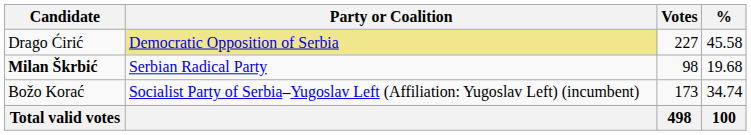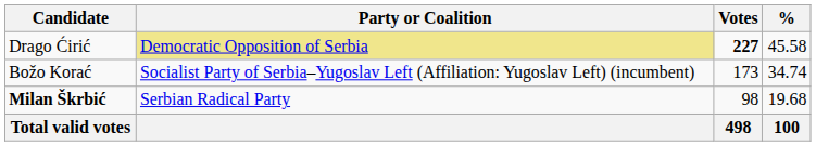Drago Ćirić | Votes: normal -> bold
rows swapped: Božo Korać <-> Milan Škrbić
